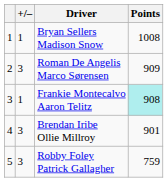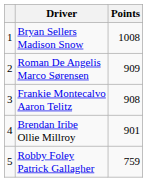- column: +/– | 1 | 3 | 1 | 3 | 3
Frankie Montecalvo Aaron Telitz | Points: paleturquoise background -> no background
